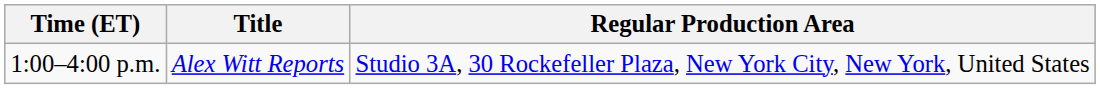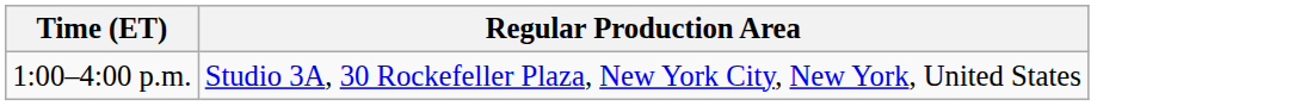- column: Title | Alex Witt Reports
